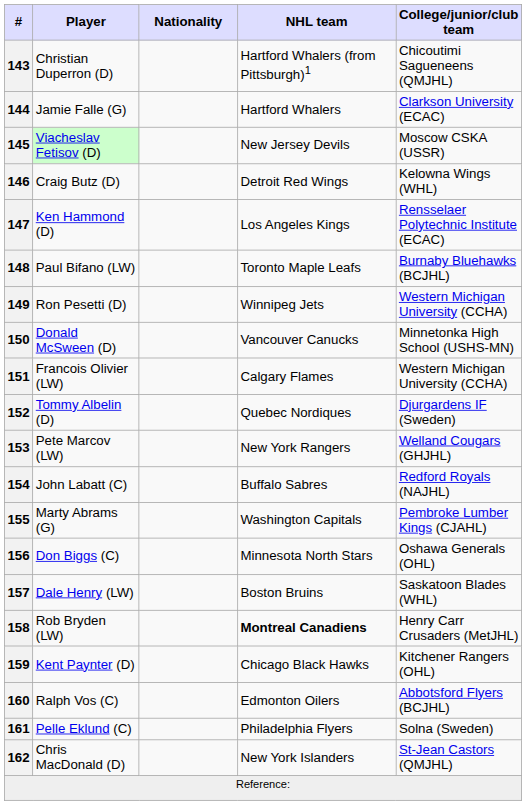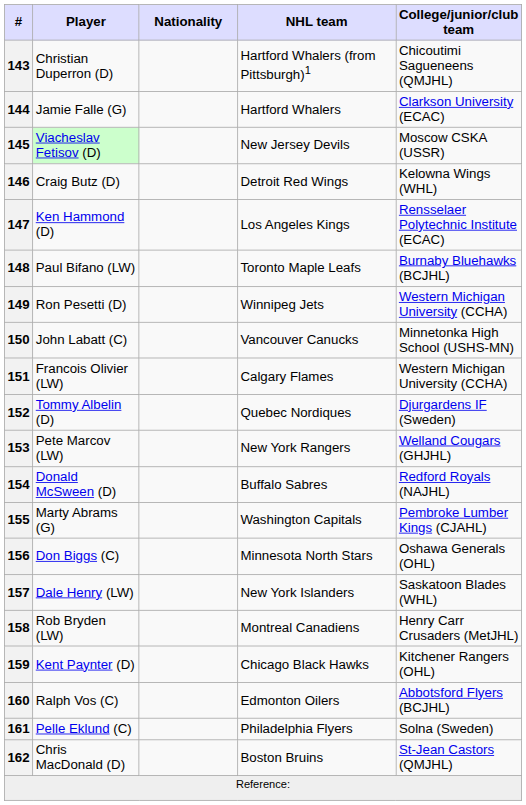150 | Player: Donald McSween (D) -> John Labatt (C)
154 | Player: John Labatt (C) -> Donald McSween (D)
157 | NHL team: Boston Bruins -> New York Islanders
158 | NHL team: bold -> normal
162 | NHL team: New York Islanders -> Boston Bruins
